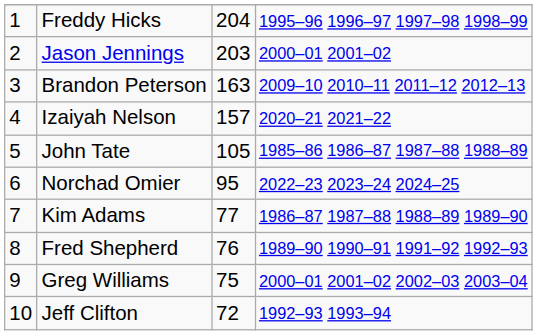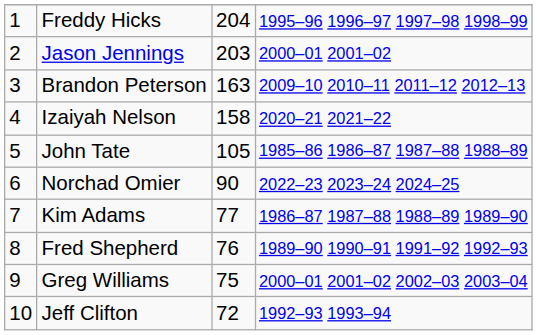Izaiyah Nelson | column 3: 157 -> 158
Norchad Omier | column 3: 95 -> 90
